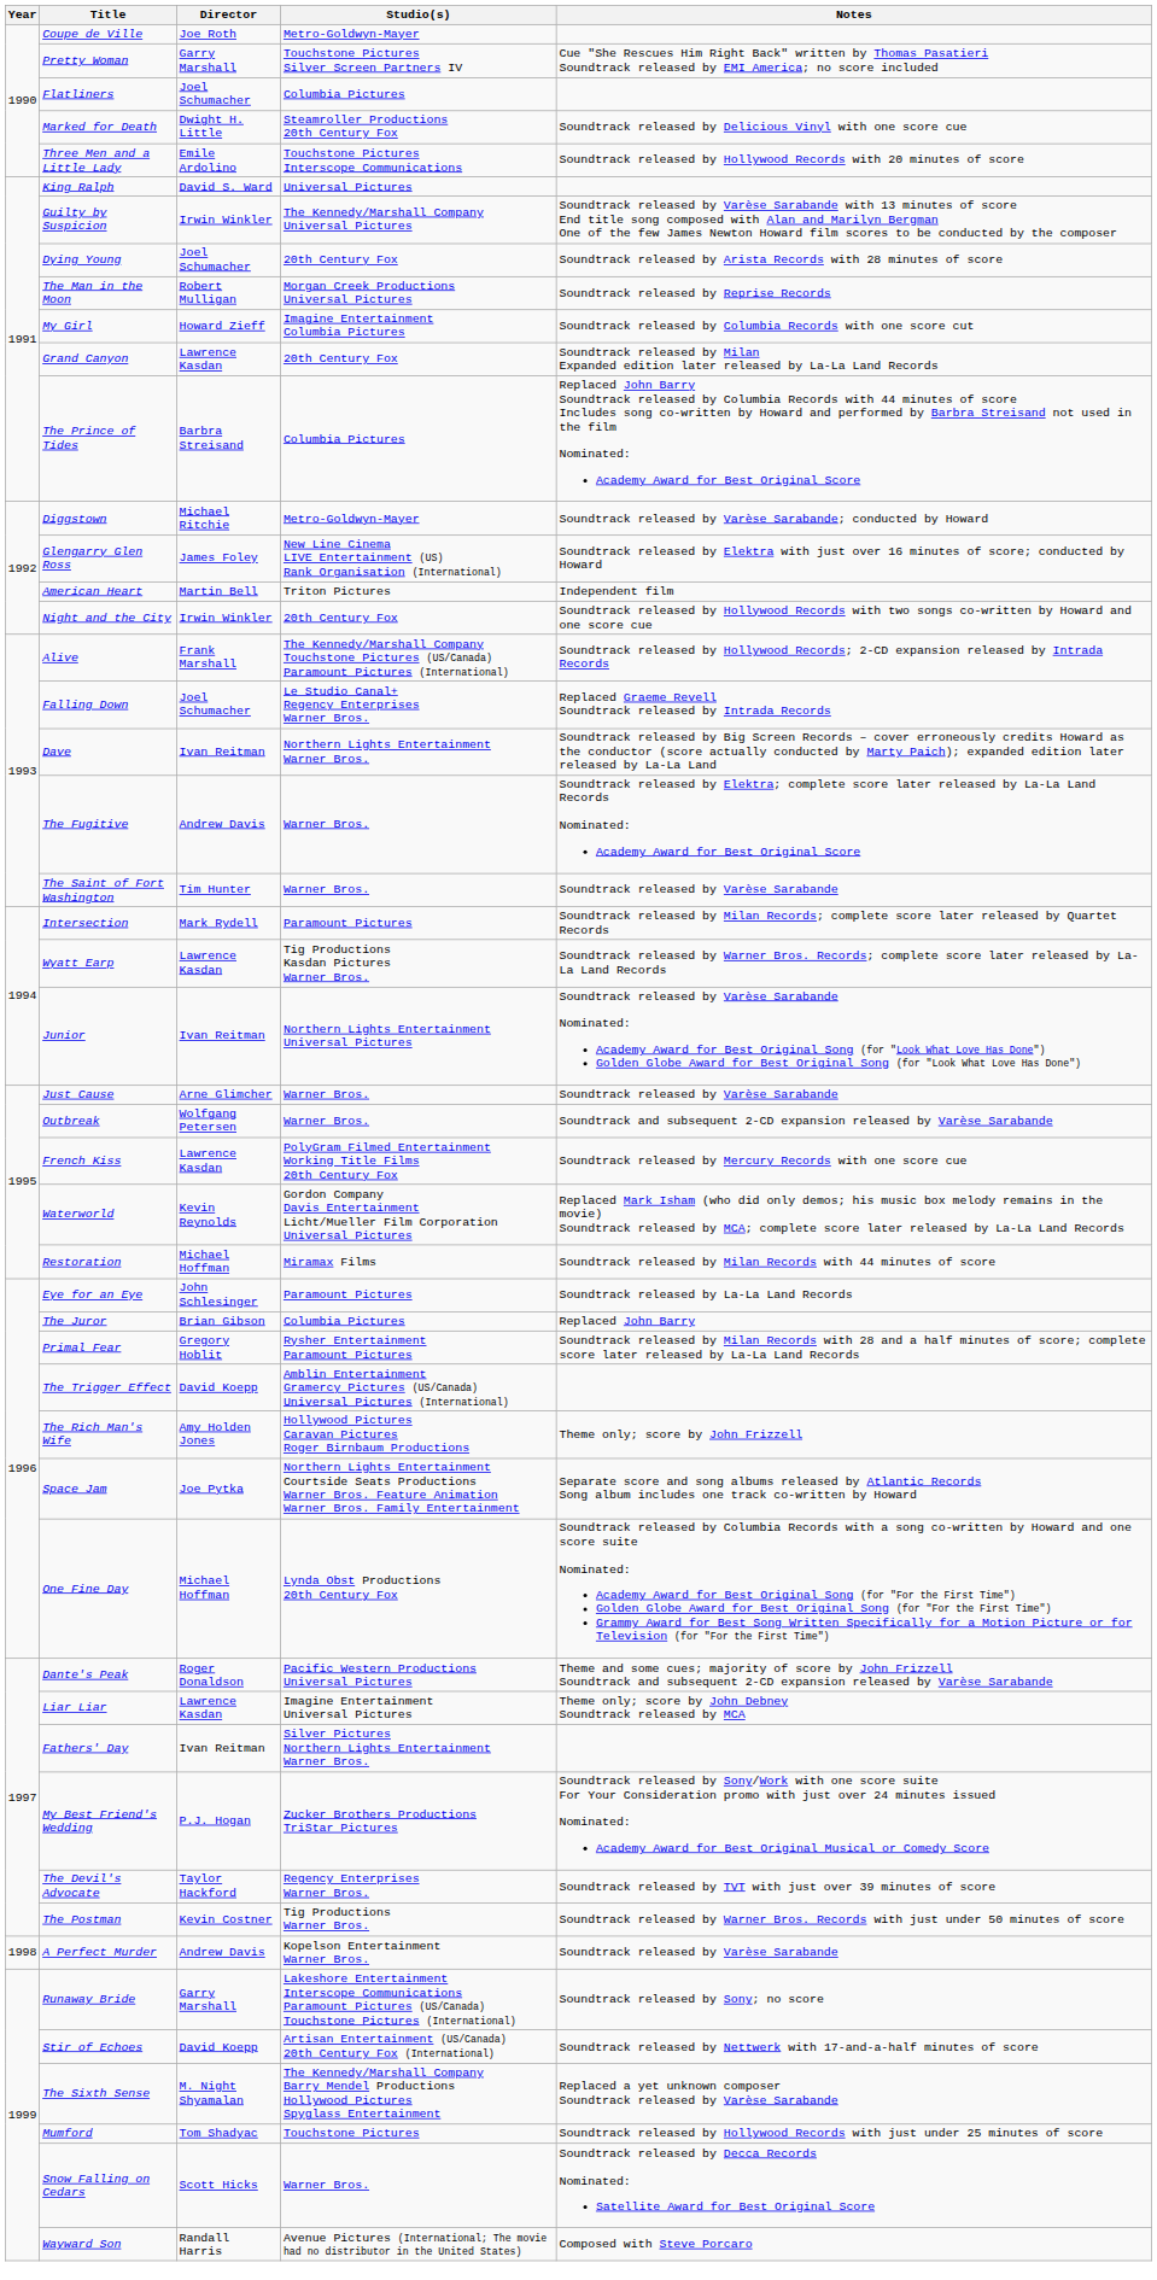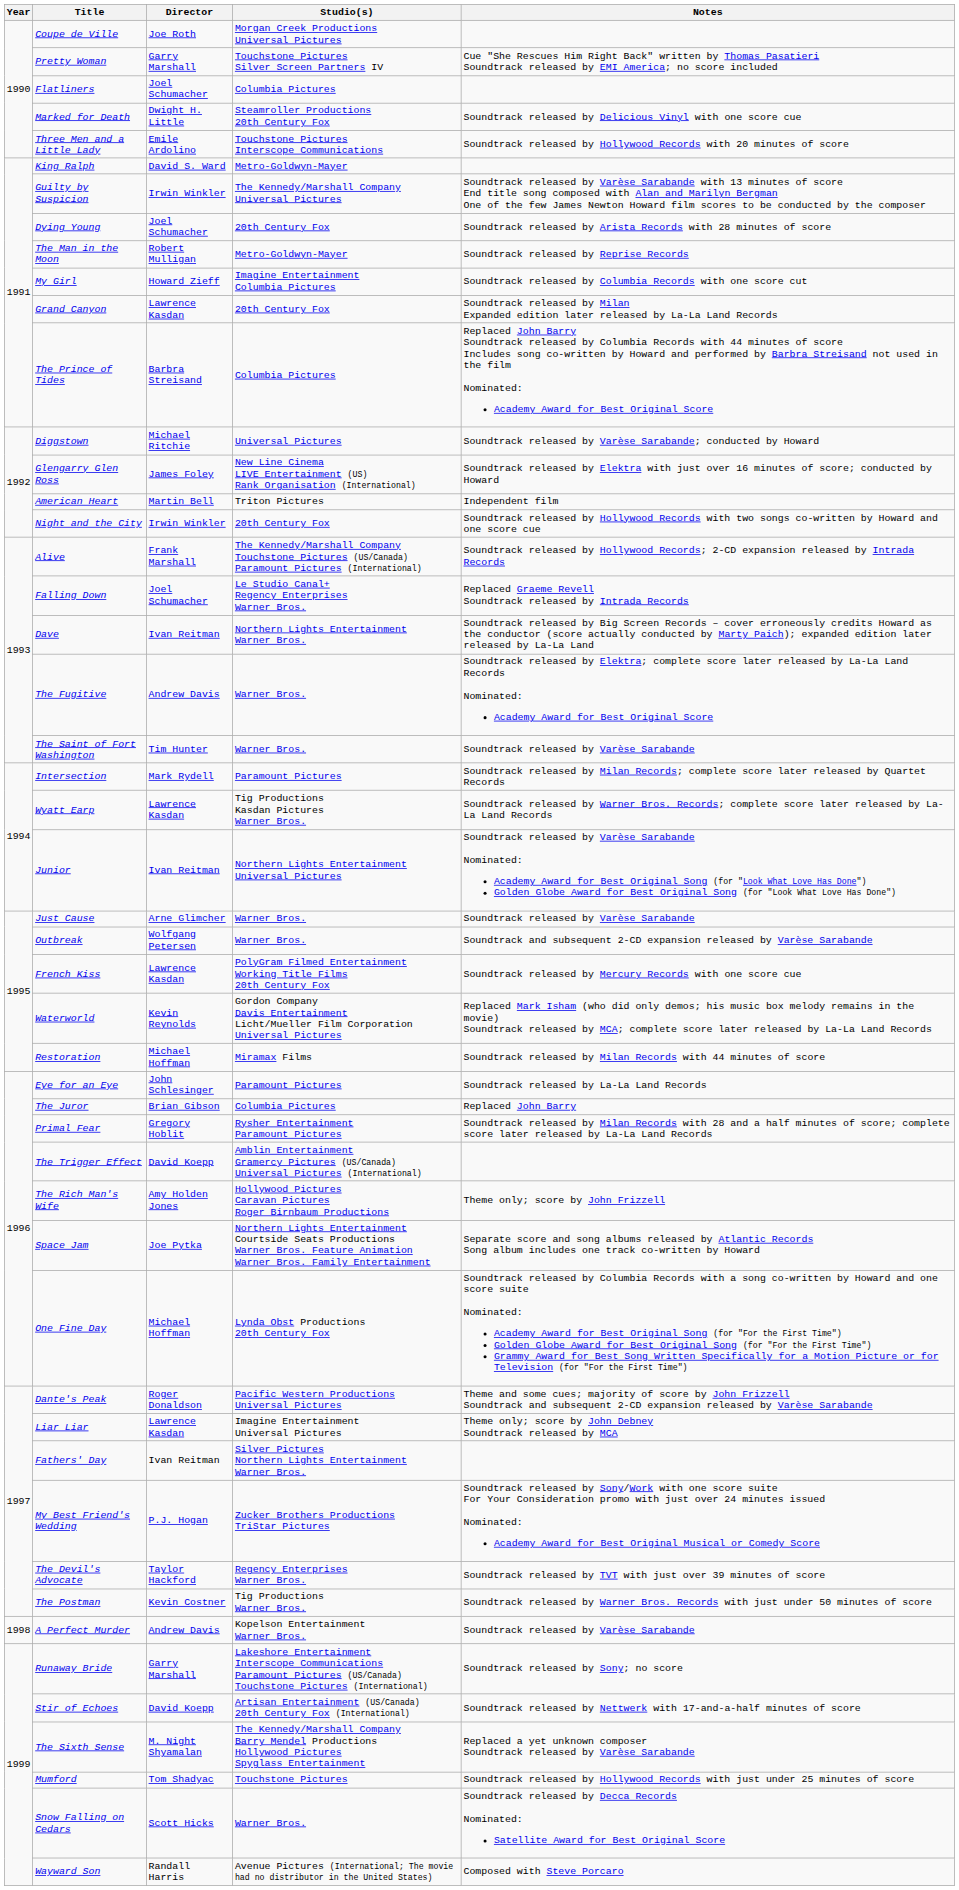Coupe de Ville | Studio(s): Metro-Goldwyn-Mayer -> Morgan Creek Productions Universal Pictures
King Ralph | Studio(s): Universal Pictures -> Metro-Goldwyn-Mayer
The Man in the Moon | Studio(s): Morgan Creek Productions Universal Pictures -> Metro-Goldwyn-Mayer
Diggstown | Studio(s): Metro-Goldwyn-Mayer -> Universal Pictures
